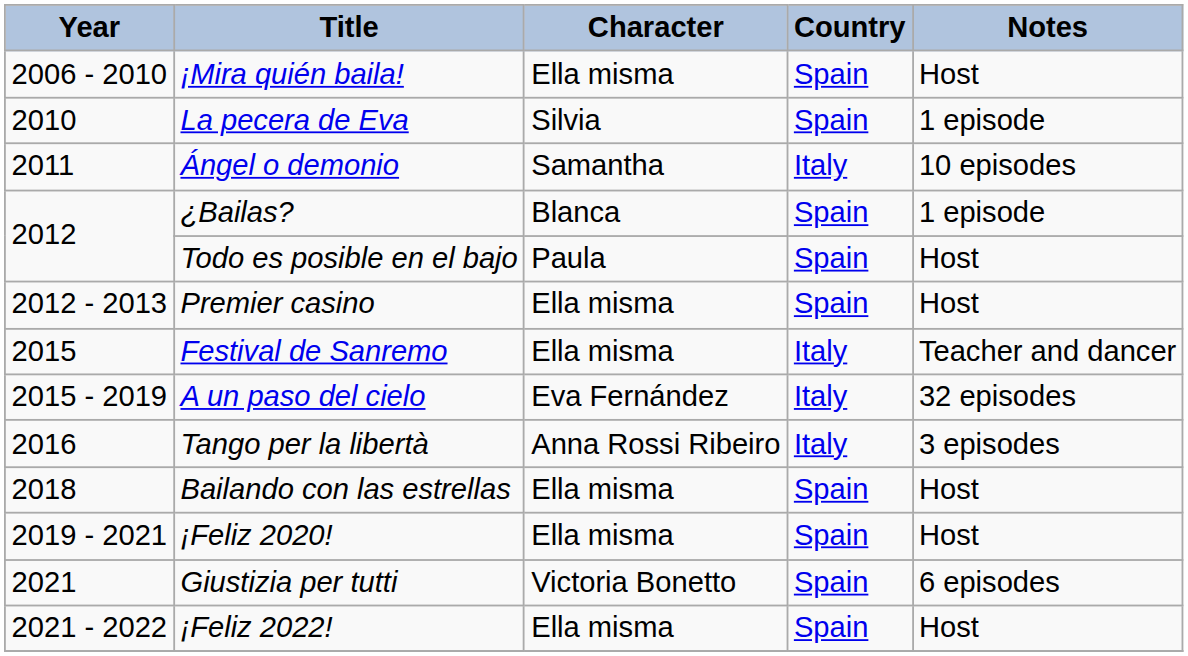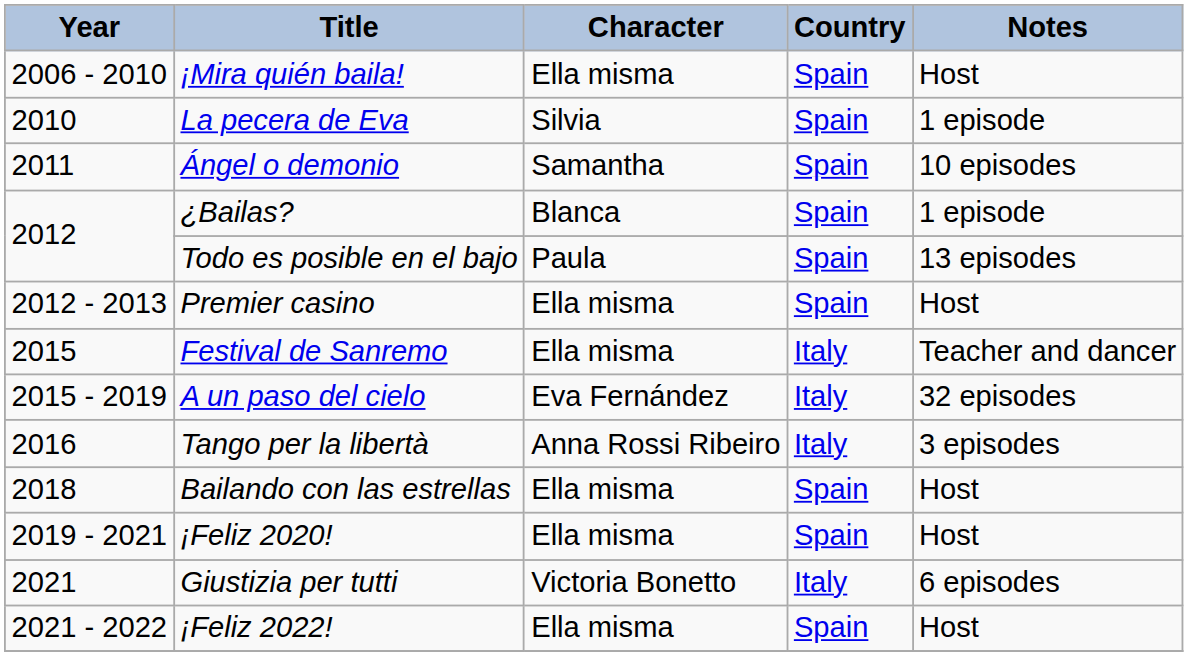Ángel o demonio | Country: Italy -> Spain
Todo es posible en el bajo | Notes: Host -> 13 episodes
Giustizia per tutti | Country: Spain -> Italy
